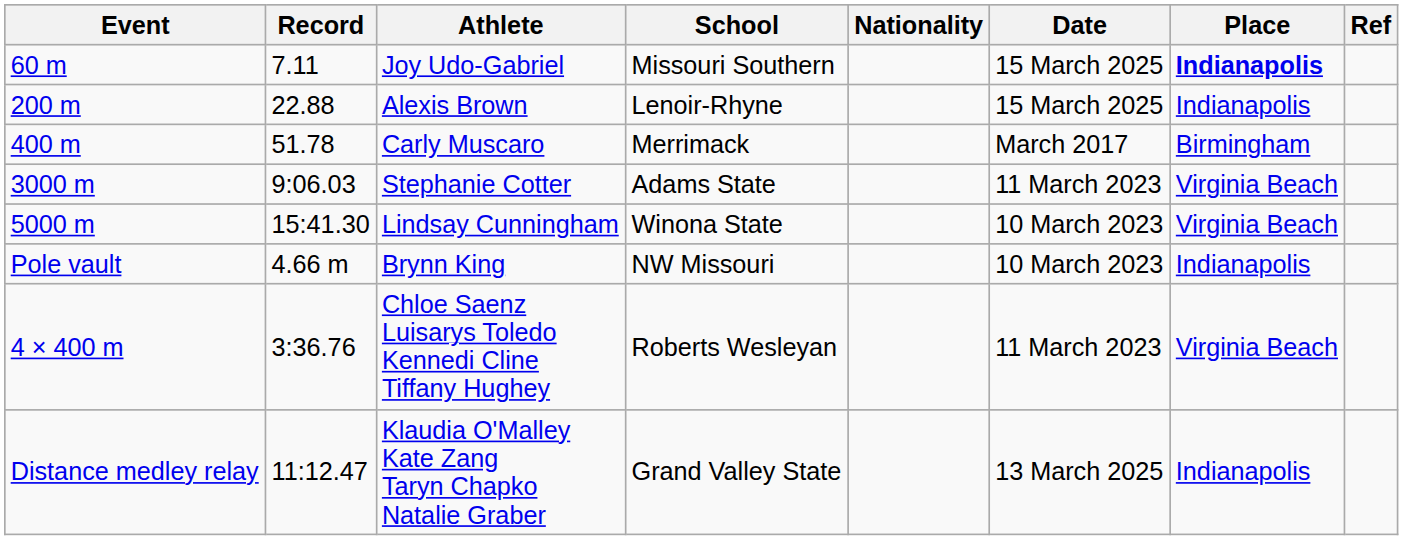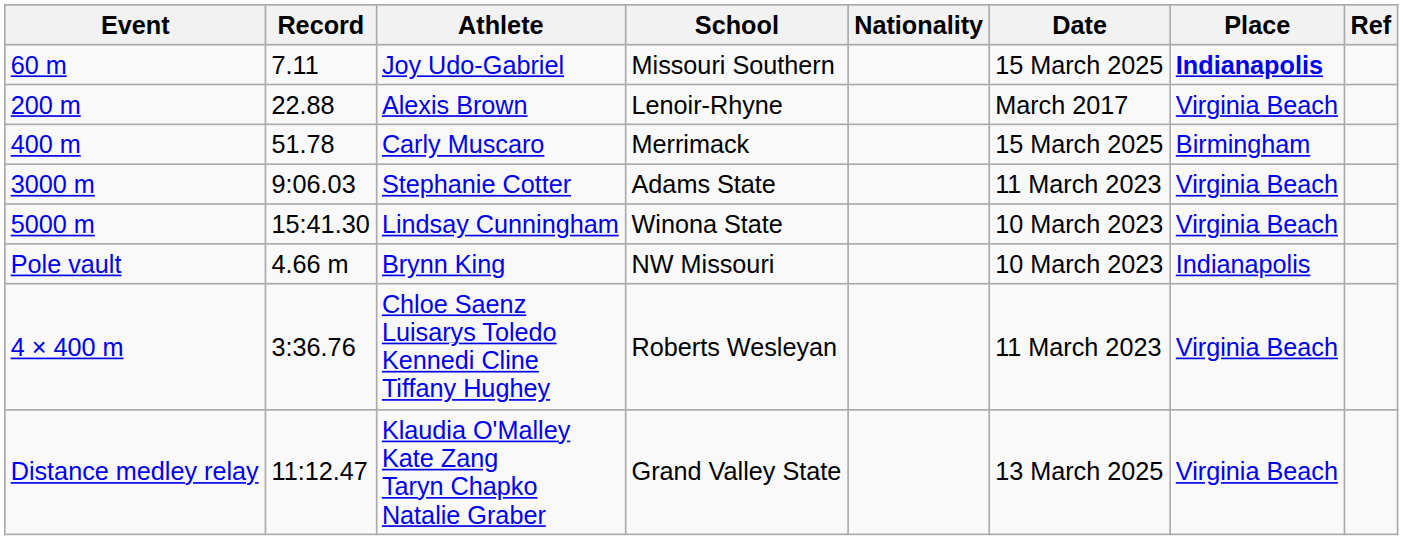Alexis Brown | Date: 15 March 2025 -> March 2017
Alexis Brown | Place: Indianapolis -> Virginia Beach
Carly Muscaro | Date: March 2017 -> 15 March 2025
Klaudia O'Malley Kate Zang Taryn Chapko Natalie Graber | Place: Indianapolis -> Virginia Beach
